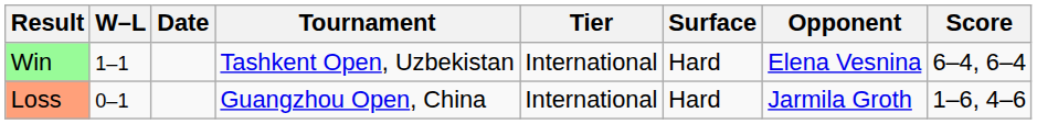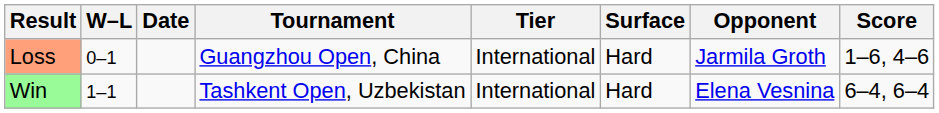rows swapped: Loss <-> Win
